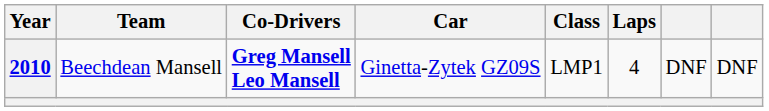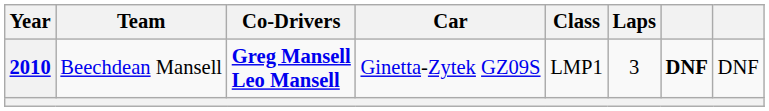2010 | Laps: 4 -> 3
2010 | column 7: normal -> bold
